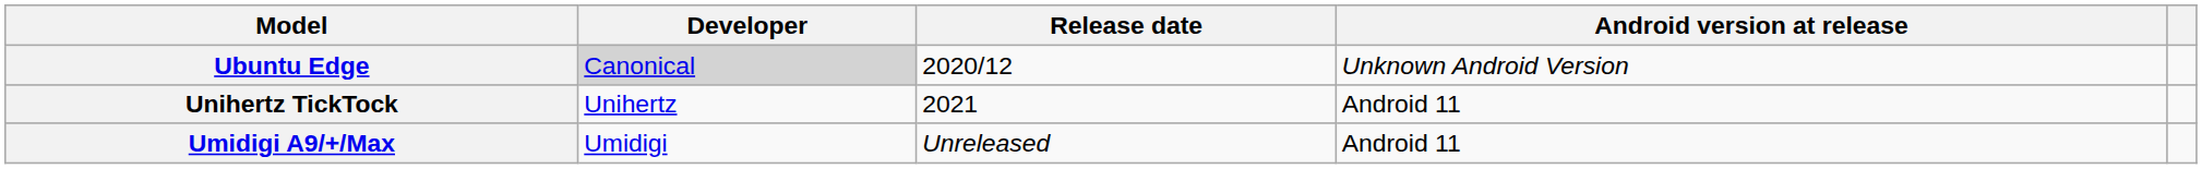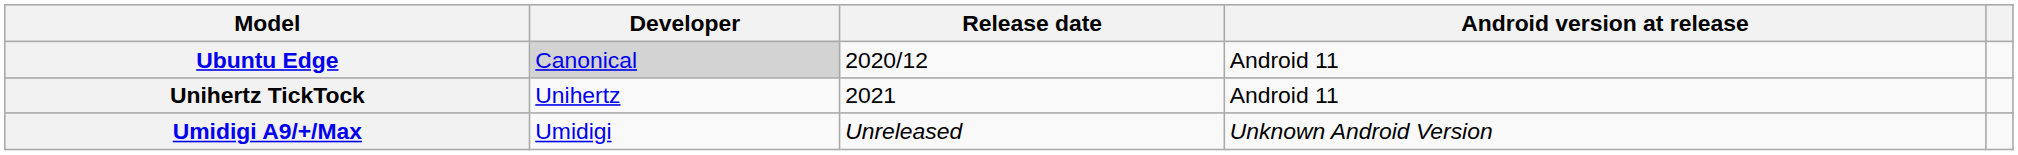Ubuntu Edge | Android version at release: Unknown Android Version -> Android 11
Umidigi A9/+/Max | Android version at release: Android 11 -> Unknown Android Version
